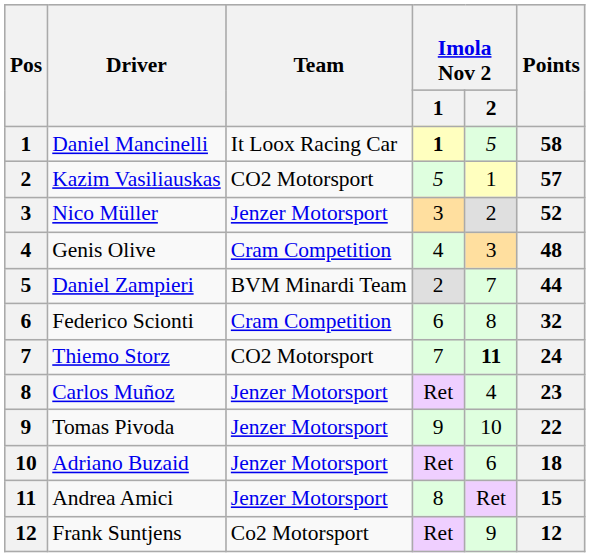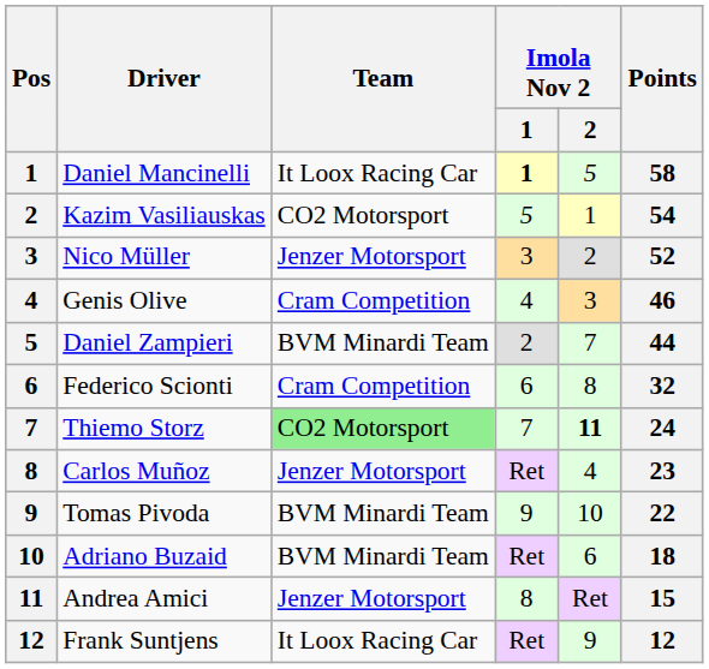Kazim Vasiliauskas | Points: 57 -> 54
Genis Olive | Points: 48 -> 46
Thiemo Storz | Team: no background -> lightgreen background
Tomas Pivoda | Team: Jenzer Motorsport -> BVM Minardi Team
Adriano Buzaid | Team: Jenzer Motorsport -> BVM Minardi Team
Frank Suntjens | Team: Co2 Motorsport -> It Loox Racing Car
